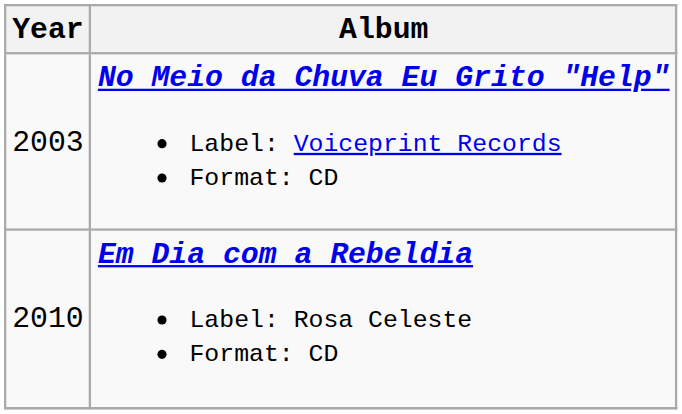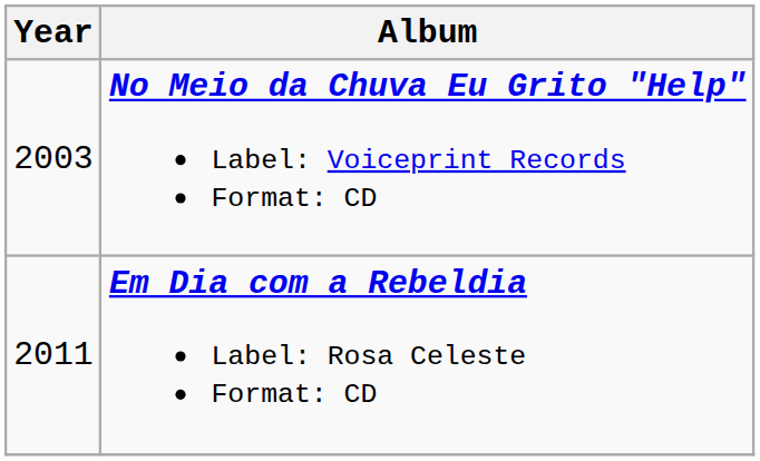Em Dia com a Rebeldia Label: Rosa Celeste Format: CD | Year: 2010 -> 2011
